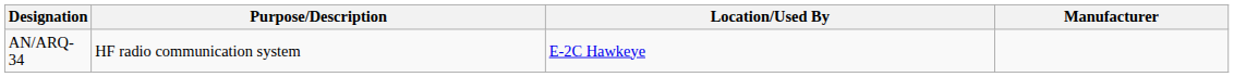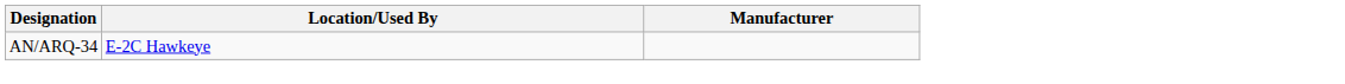- column: Purpose/Description | HF radio communication system
